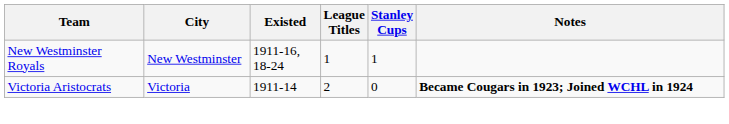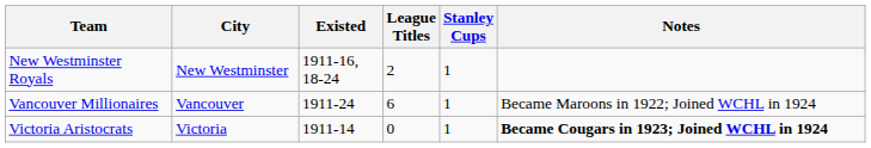New Westminster Royals | League Titles: 1 -> 2
+ row: Vancouver Millionaires | Vancouver | 1911-24 | 6 | 1 | Became Maroons in 1922; Joined WCHL in 1924
Victoria Aristocrats | League Titles: 2 -> 0
Victoria Aristocrats | Stanley Cups: 0 -> 1
